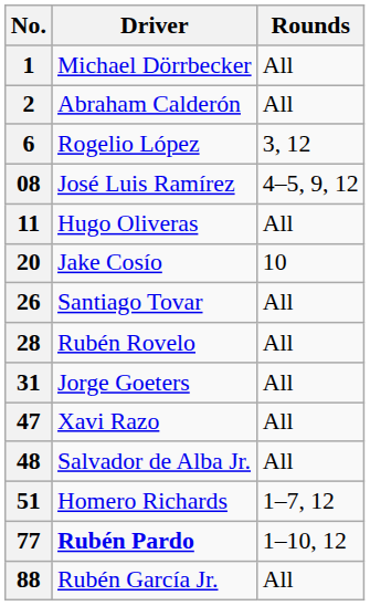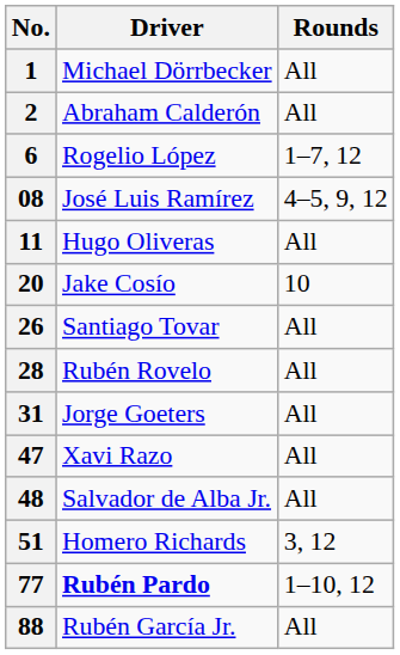6 | Rounds: 3, 12 -> 1–7, 12
51 | Rounds: 1–7, 12 -> 3, 12
